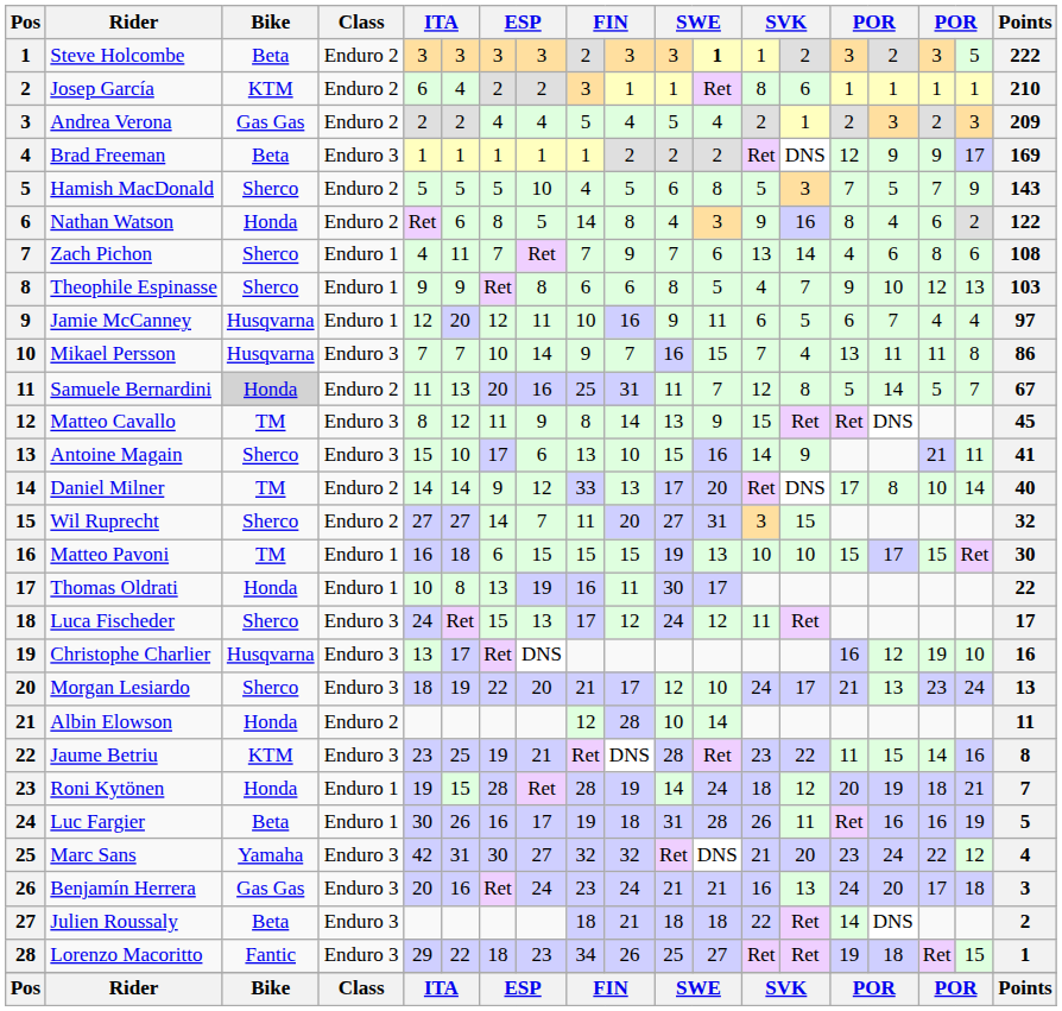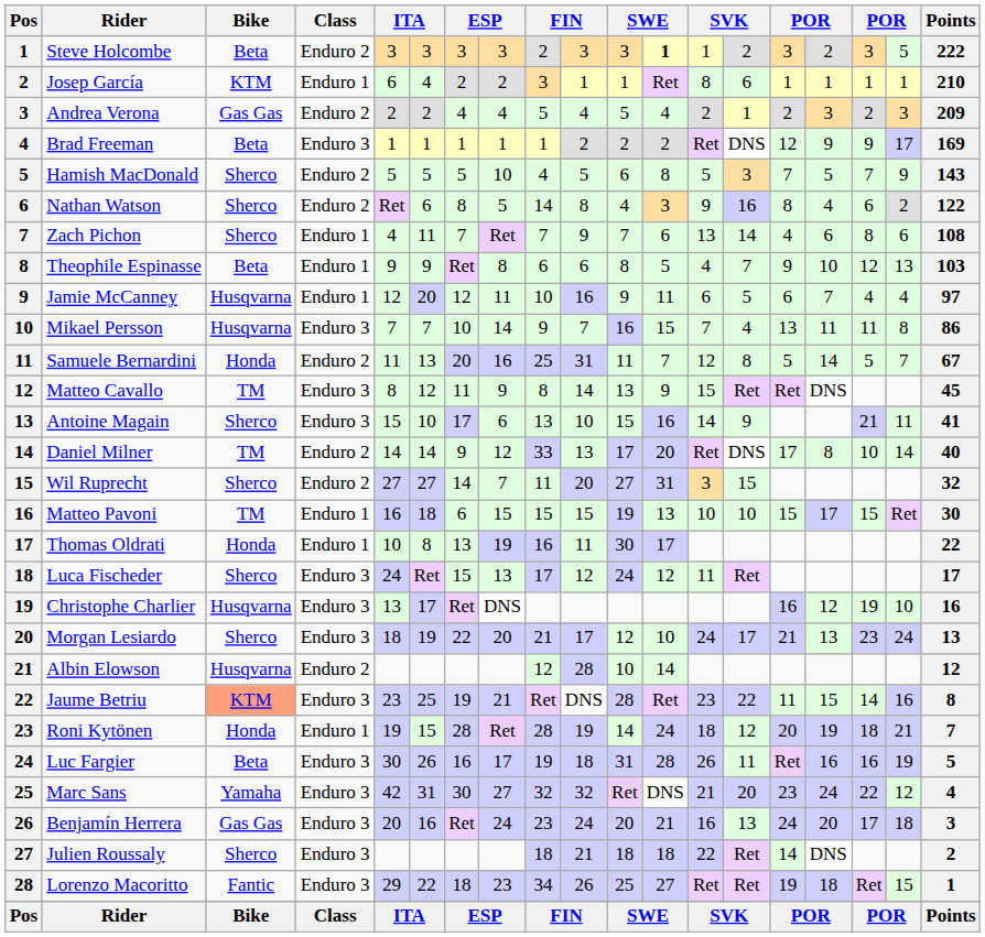Josep García | Class: Enduro 2 -> Enduro 1
Nathan Watson | Bike: Honda -> Sherco
Theophile Espinasse | Bike: Sherco -> Beta
Samuele Bernardini | Bike: lightgrey background -> no background
Albin Elowson | Bike: Honda -> Husqvarna
Albin Elowson | Points: 11 -> 12
Jaume Betriu | Bike: no background -> lightsalmon background
Luc Fargier | Class: Enduro 1 -> Enduro 3
Benjamín Herrera | column 11: 21 -> 20
Julien Roussaly | Bike: Beta -> Sherco
